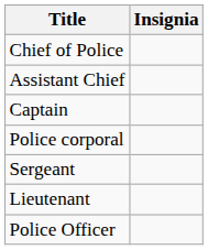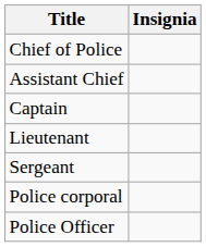rows swapped: Lieutenant <-> Police corporal
